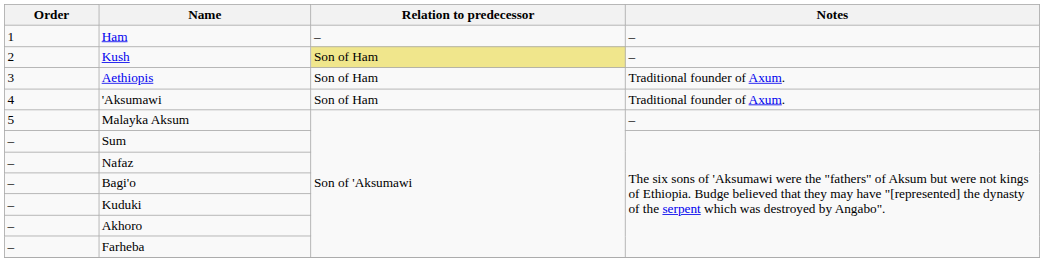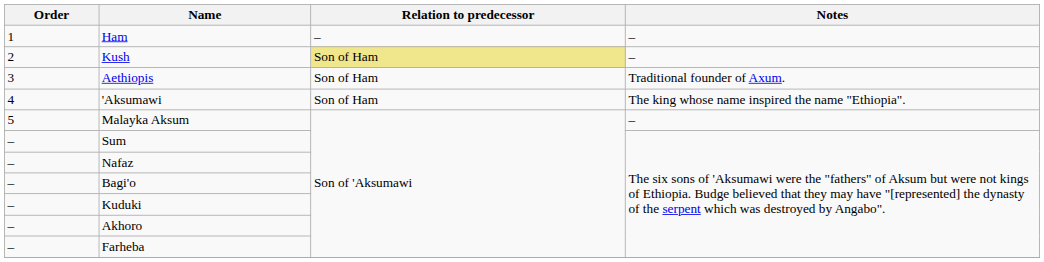'Aksumawi | Notes: Traditional founder of Axum. -> The king whose name inspired the name "Ethiopia".
